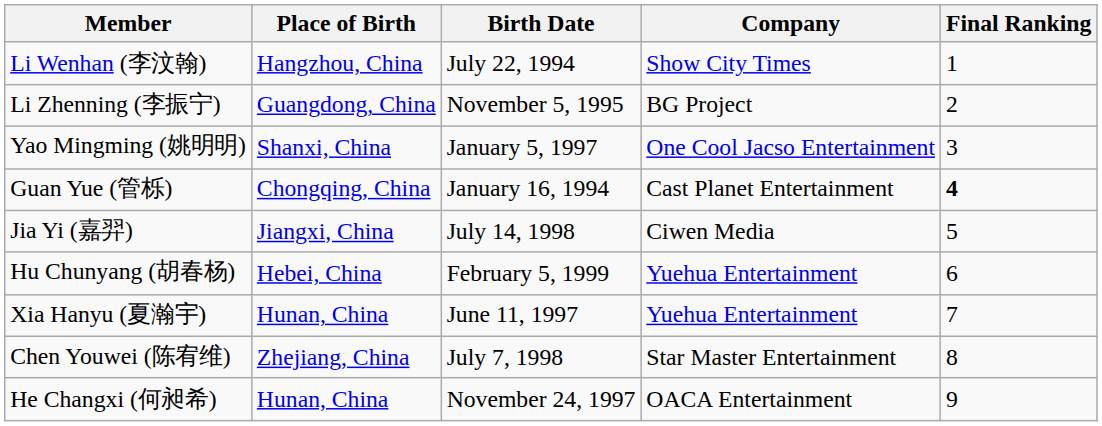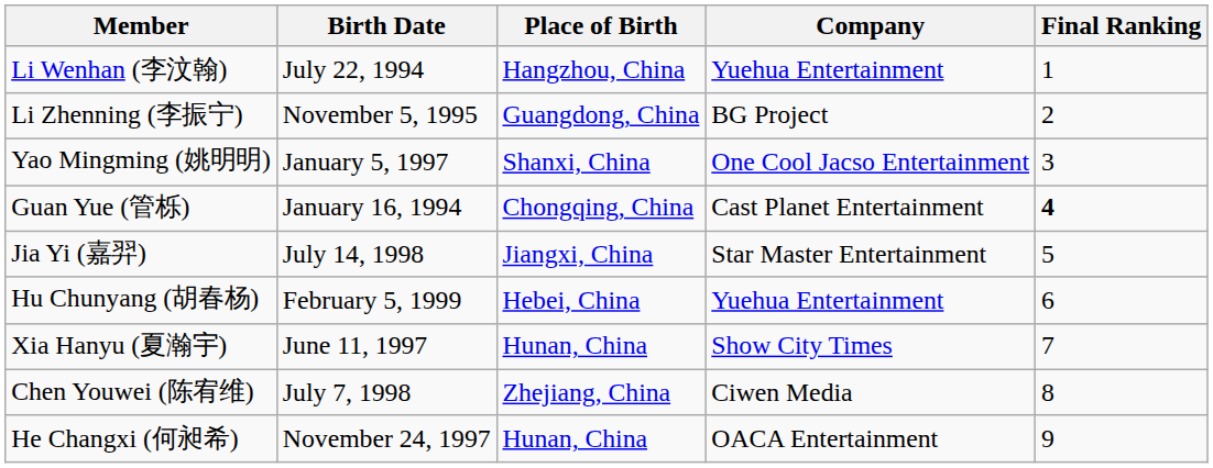columns swapped: Birth Date <-> Place of Birth
Li Wenhan (李汶翰) | Company: Show City Times -> Yuehua Entertainment
Jia Yi (嘉羿) | Company: Ciwen Media -> Star Master Entertainment
Xia Hanyu (夏瀚宇) | Company: Yuehua Entertainment -> Show City Times
Chen Youwei (陈宥维) | Company: Star Master Entertainment -> Ciwen Media
